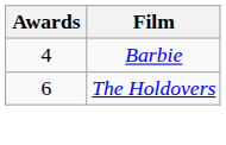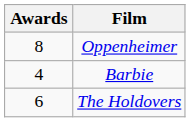+ row: 8 | Oppenheimer
